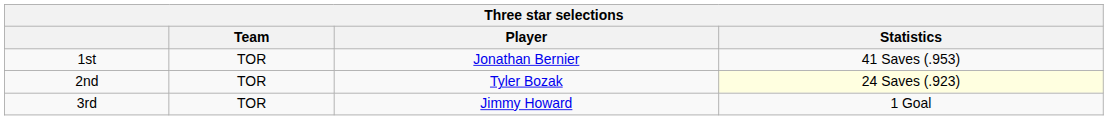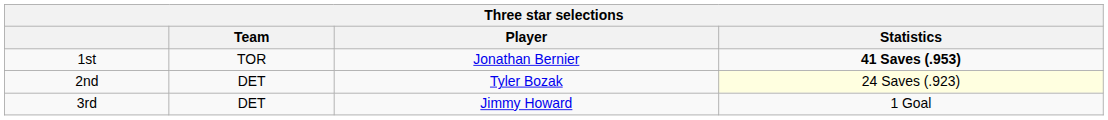1st | Statistics: normal -> bold
2nd | Team: TOR -> DET
3rd | Team: TOR -> DET
